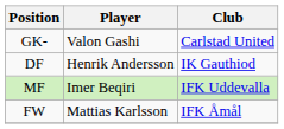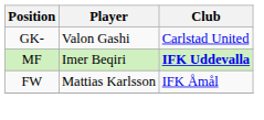- row: DF | Henrik Andersson | IK Gauthiod
MF | Club: normal -> bold
